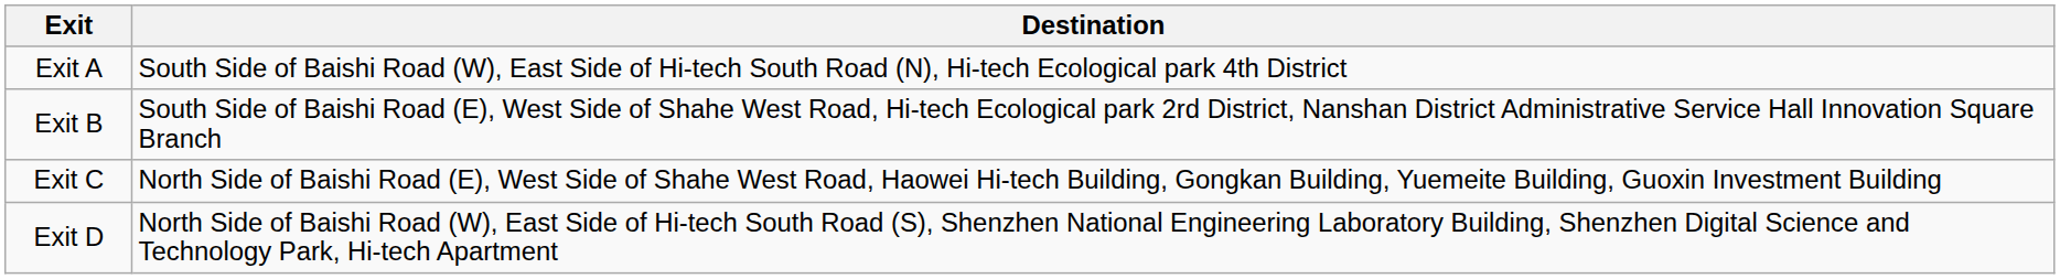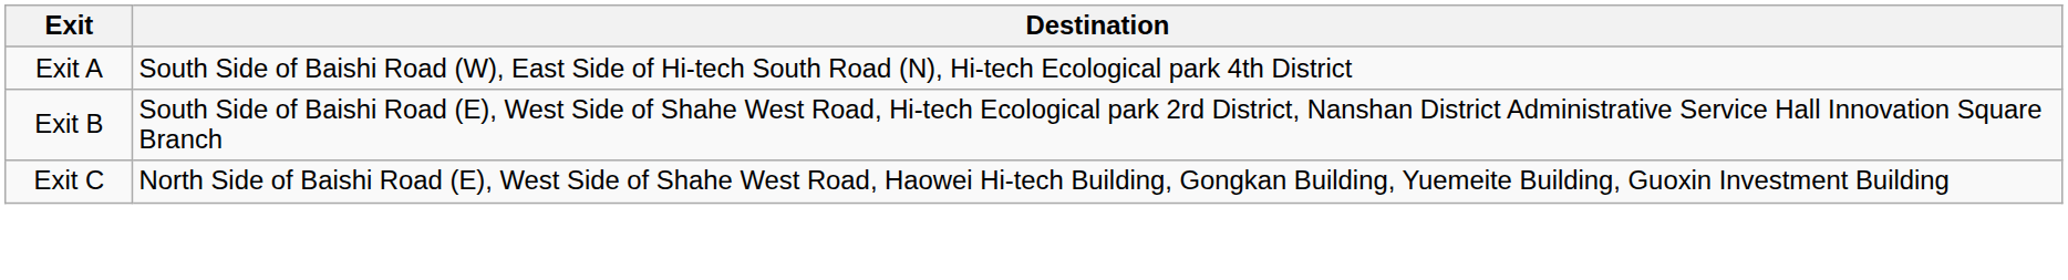- row: Exit D | North Side of Baishi Road (W), East Side of Hi-tech South Road (S), Shenzhen National Engineering Laboratory Building, Shenzhen Digital Science and Technology Park, Hi-tech Apartment
